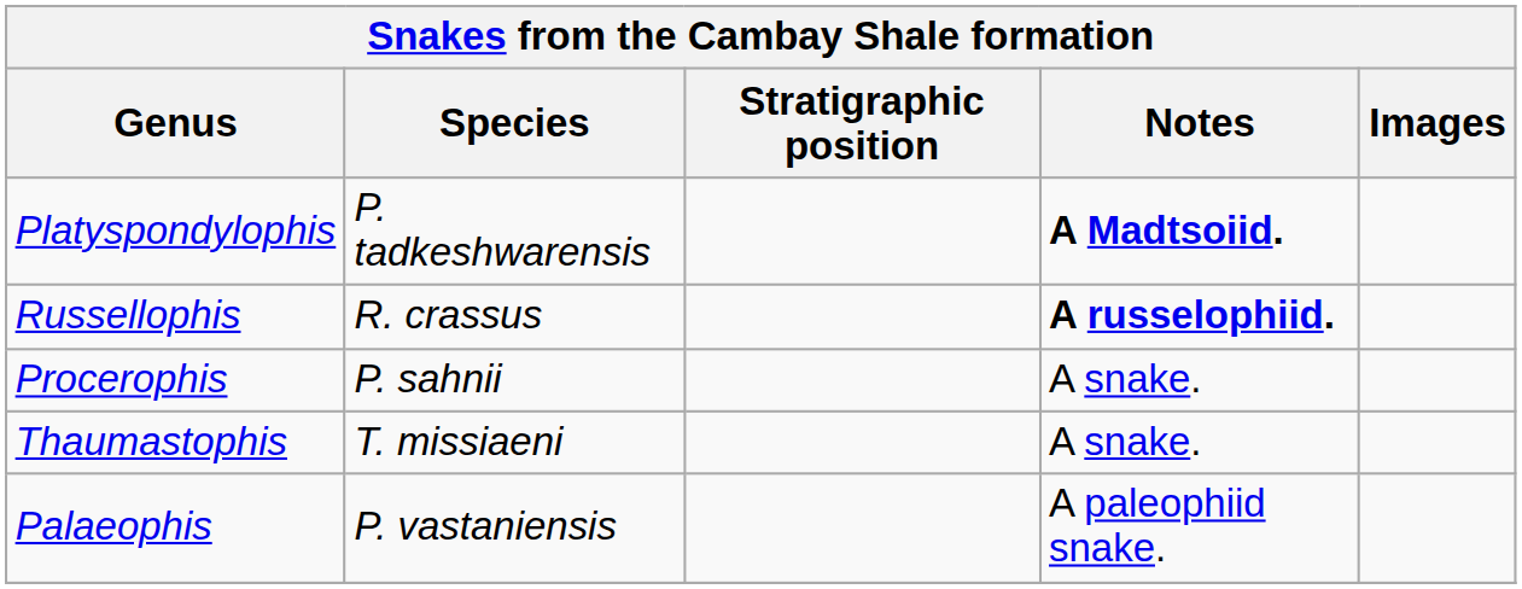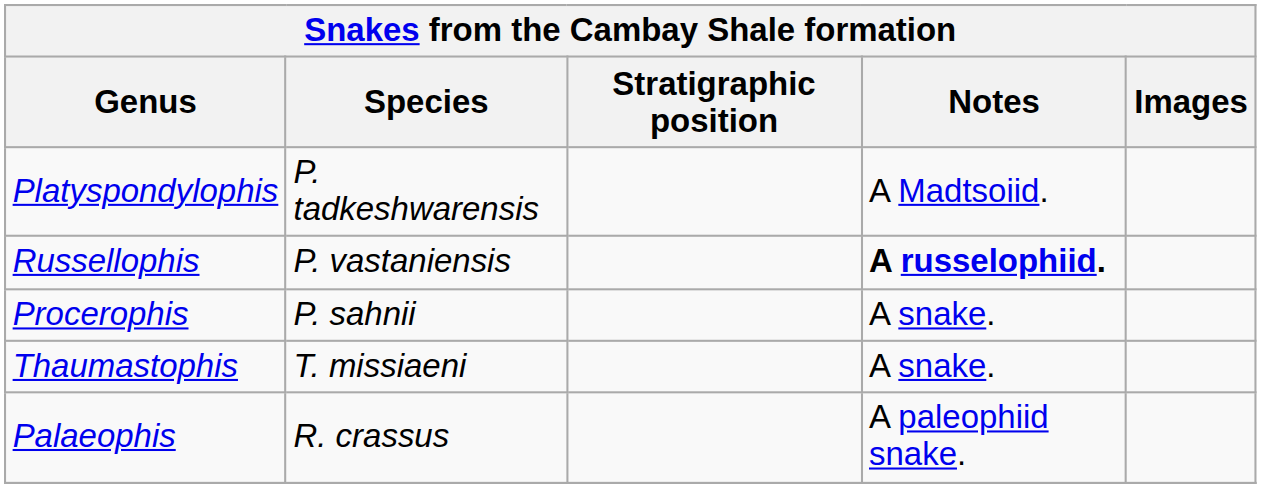Platyspondylophis | Notes: bold -> normal
Russellophis | Species: R. crassus -> P. vastaniensis
Palaeophis | Species: P. vastaniensis -> R. crassus
